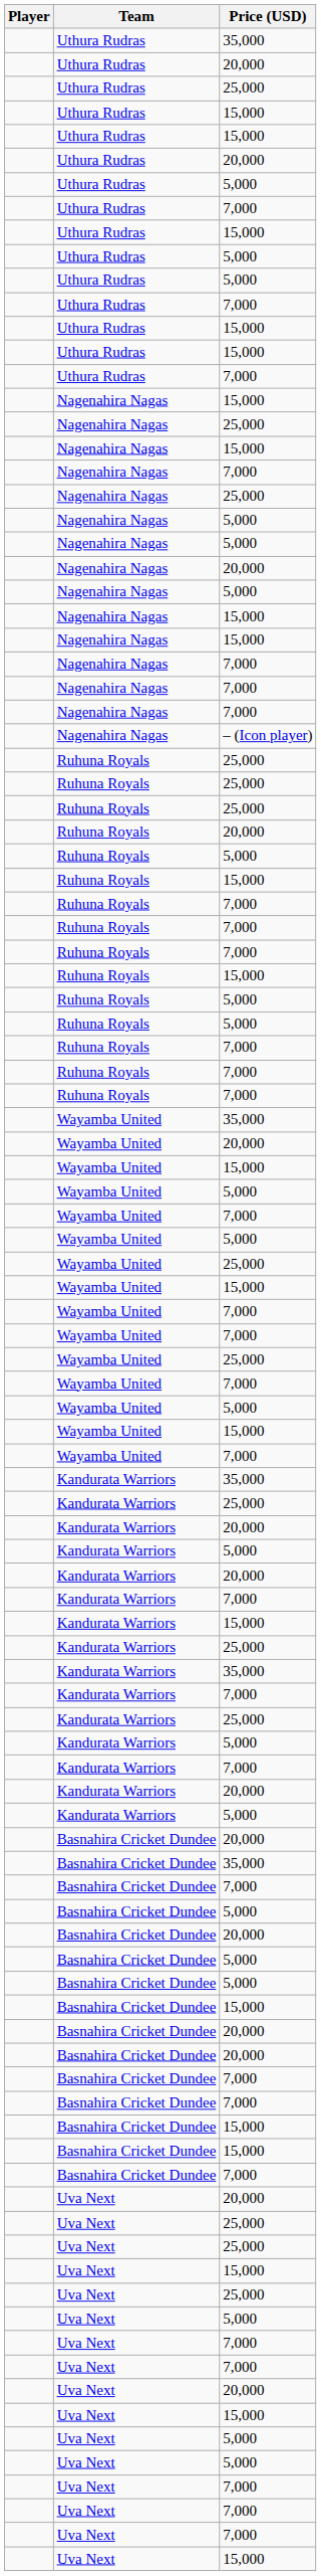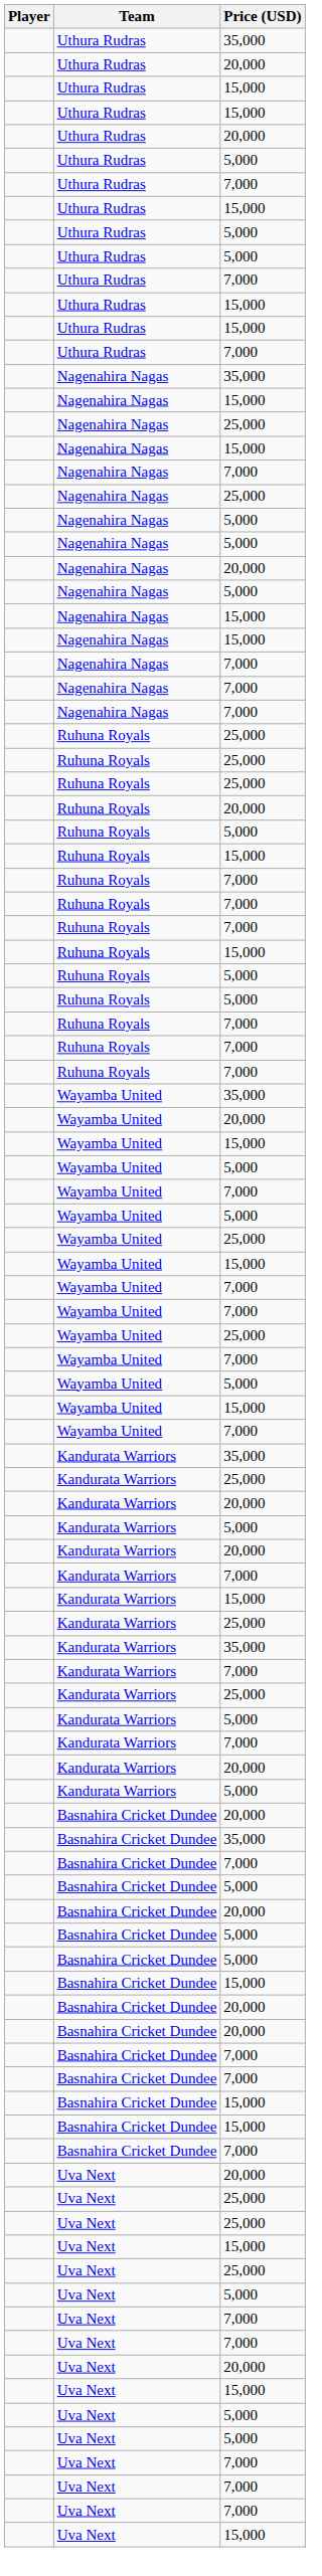- row: Uthura Rudras | 25,000
+ row: Nagenahira Nagas | 35,000
- row: Nagenahira Nagas | – (Icon player)
